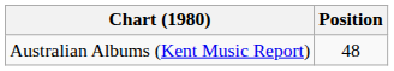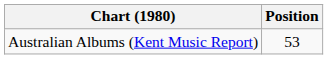Australian Albums (Kent Music Report) | Position: 48 -> 53
